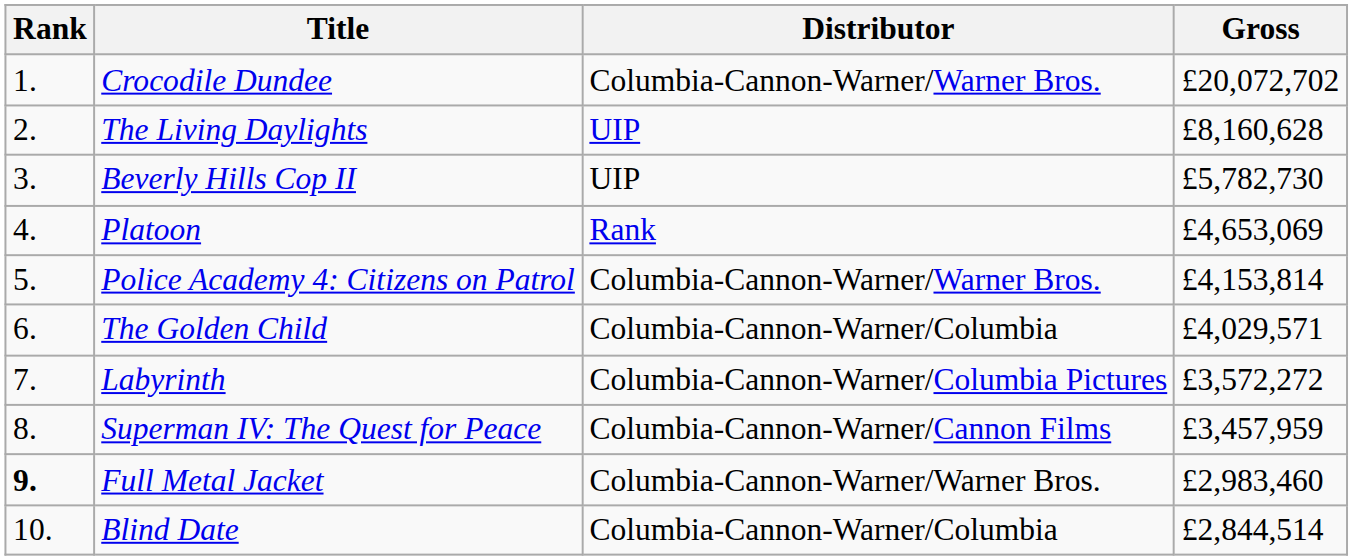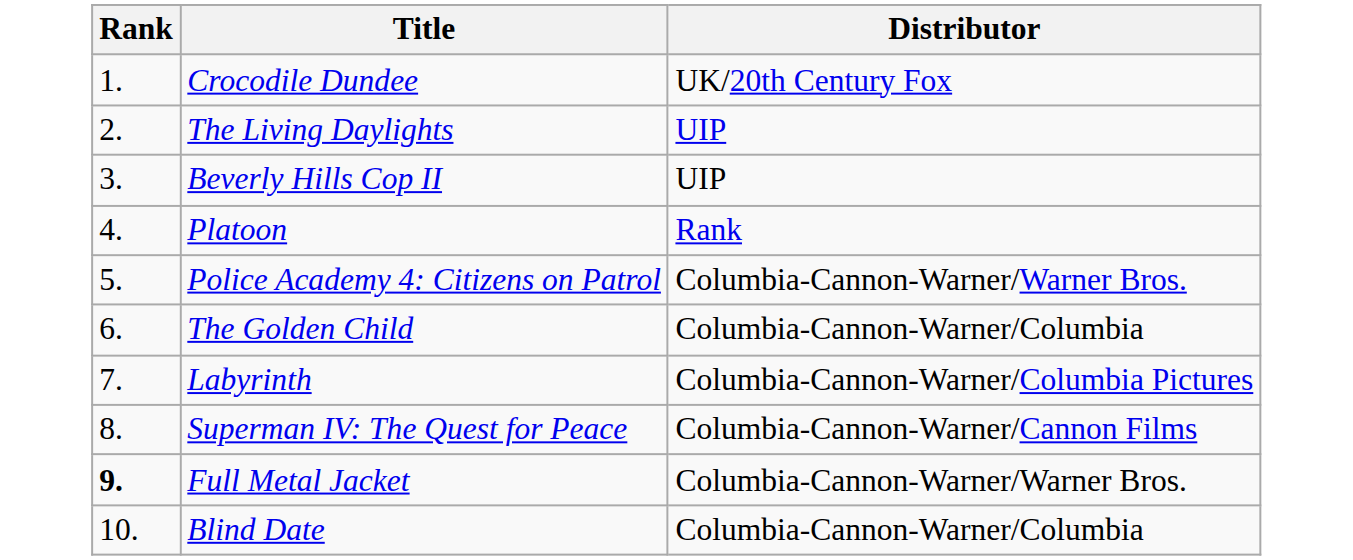- column: Gross | £20,072,702 | £8,160,628 | £5,782,730 | £4,653,069 | £4,153,814 | £4,029,571 | £3,572,272 | £3,457,959 | £2,983,460 | £2,844,514
Crocodile Dundee | Distributor: Columbia-Cannon-Warner/Warner Bros. -> UK/20th Century Fox
